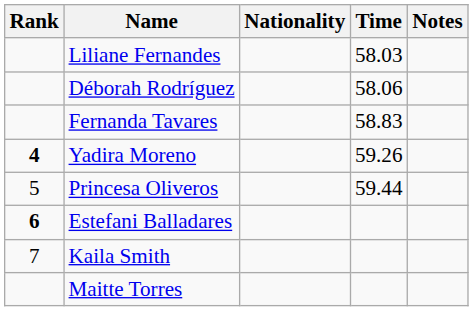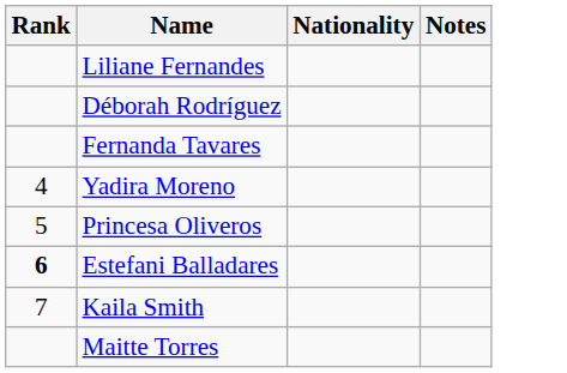- column: Time | 58.03 | 58.06 | 58.83 | 59.26 | 59.44
Yadira Moreno | Rank: bold -> normal
